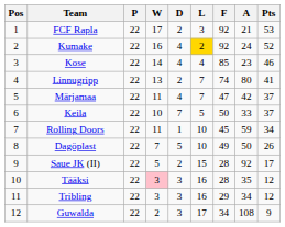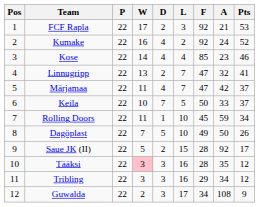Kumake | L: gold background -> no background
Linnugripp | F: 74 -> 47
Linnugripp | A: 80 -> 32
